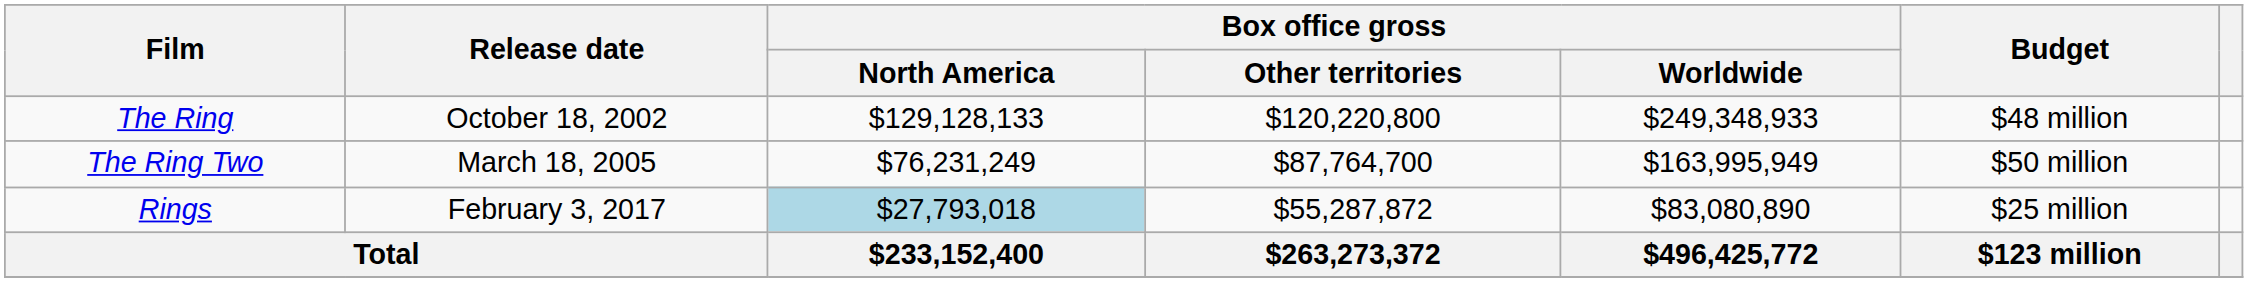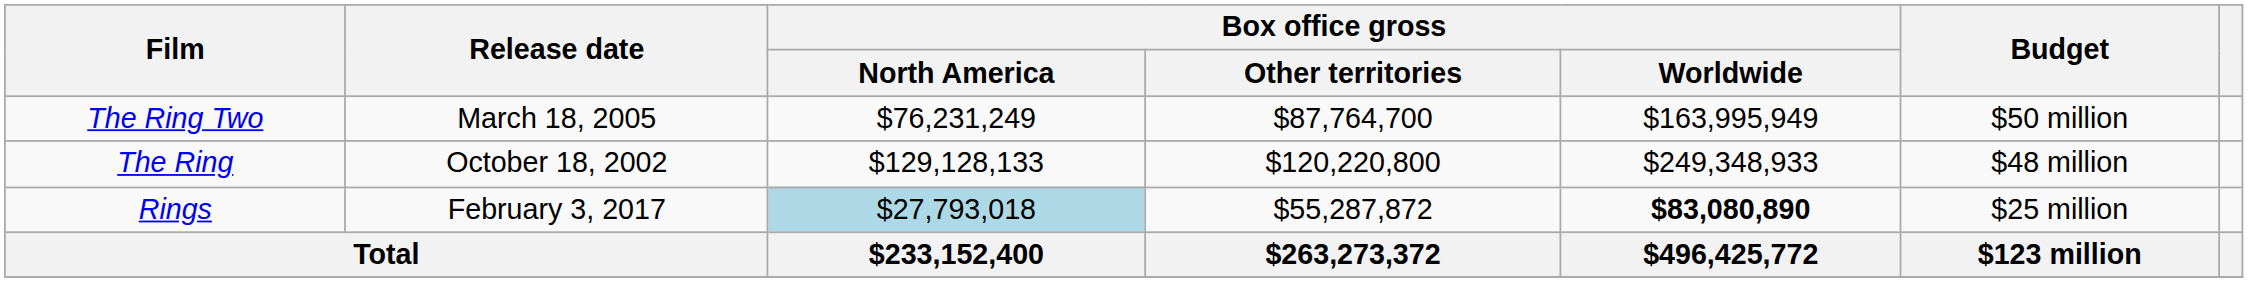rows swapped: The Ring <-> The Ring Two
Rings | Box office gross / Worldwide: normal -> bold
